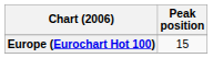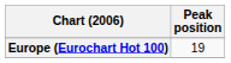Europe (Eurochart Hot 100) | Peak position: 15 -> 19
